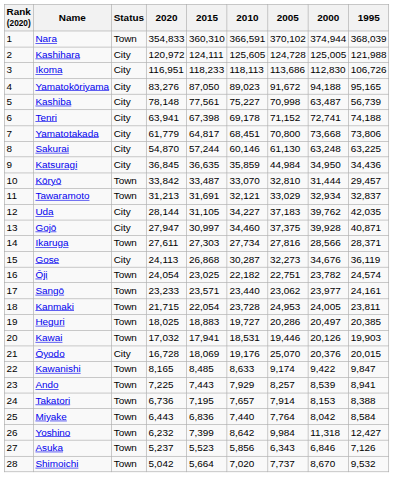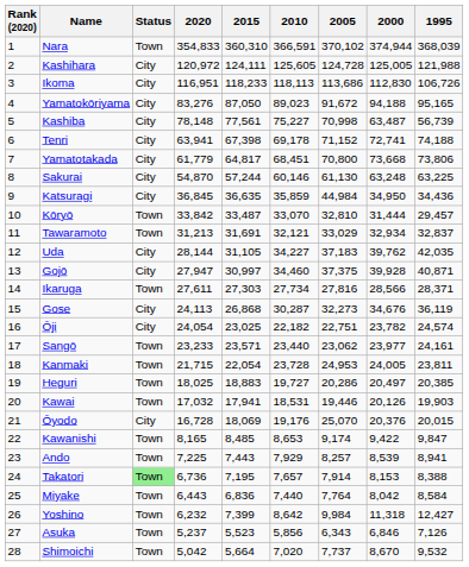Ōji | Status: Town -> City
Kawanishi | 2010: 8,633 -> 8,653
Takatori | Status: no background -> lightgreen background
